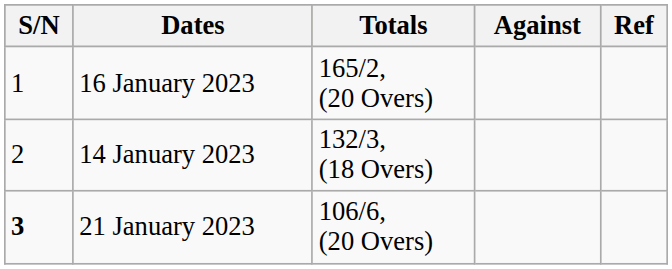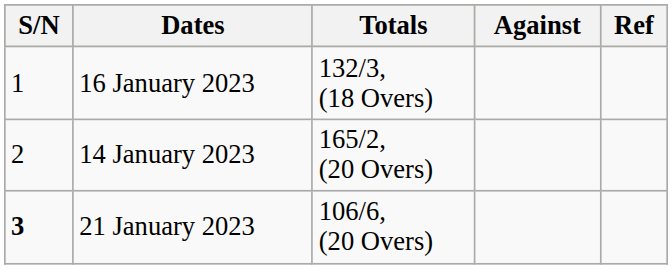16 January 2023 | Totals: 165/2, (20 Overs) -> 132/3, (18 Overs)
14 January 2023 | Totals: 132/3, (18 Overs) -> 165/2, (20 Overs)
